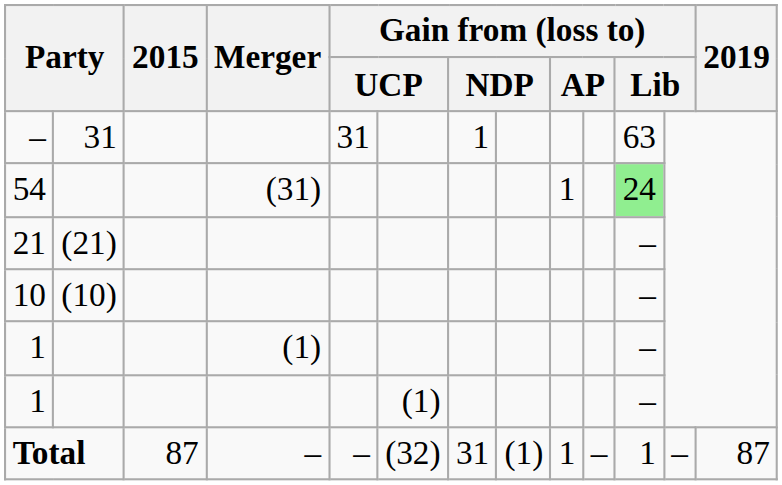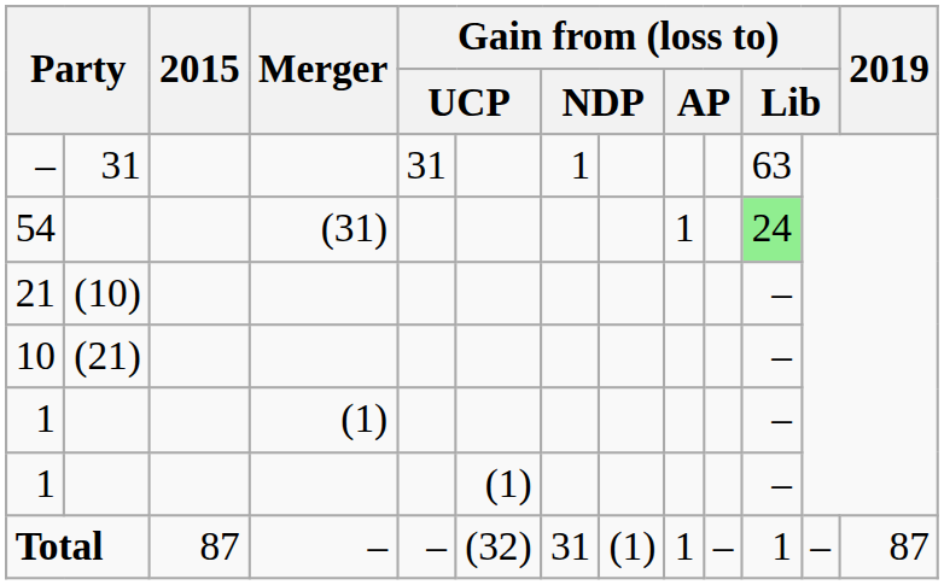21 | column 2: (21) -> (10)
10 | column 2: (10) -> (21)
